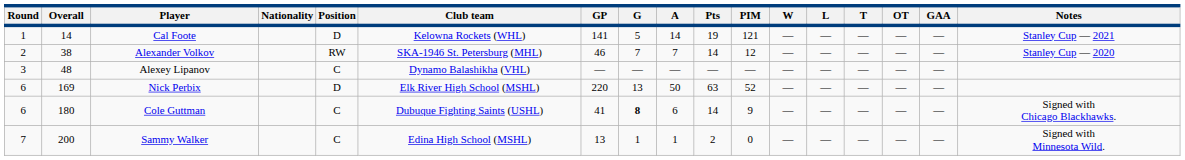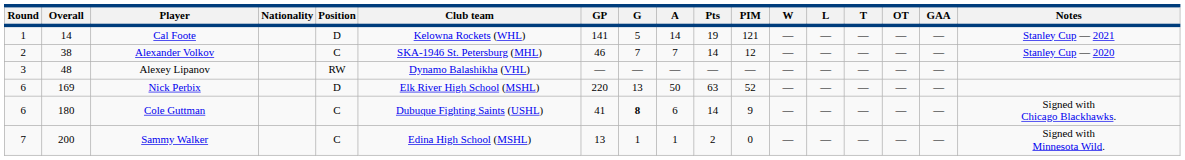Alexander Volkov | Position: RW -> C
Alexey Lipanov | Position: C -> RW
